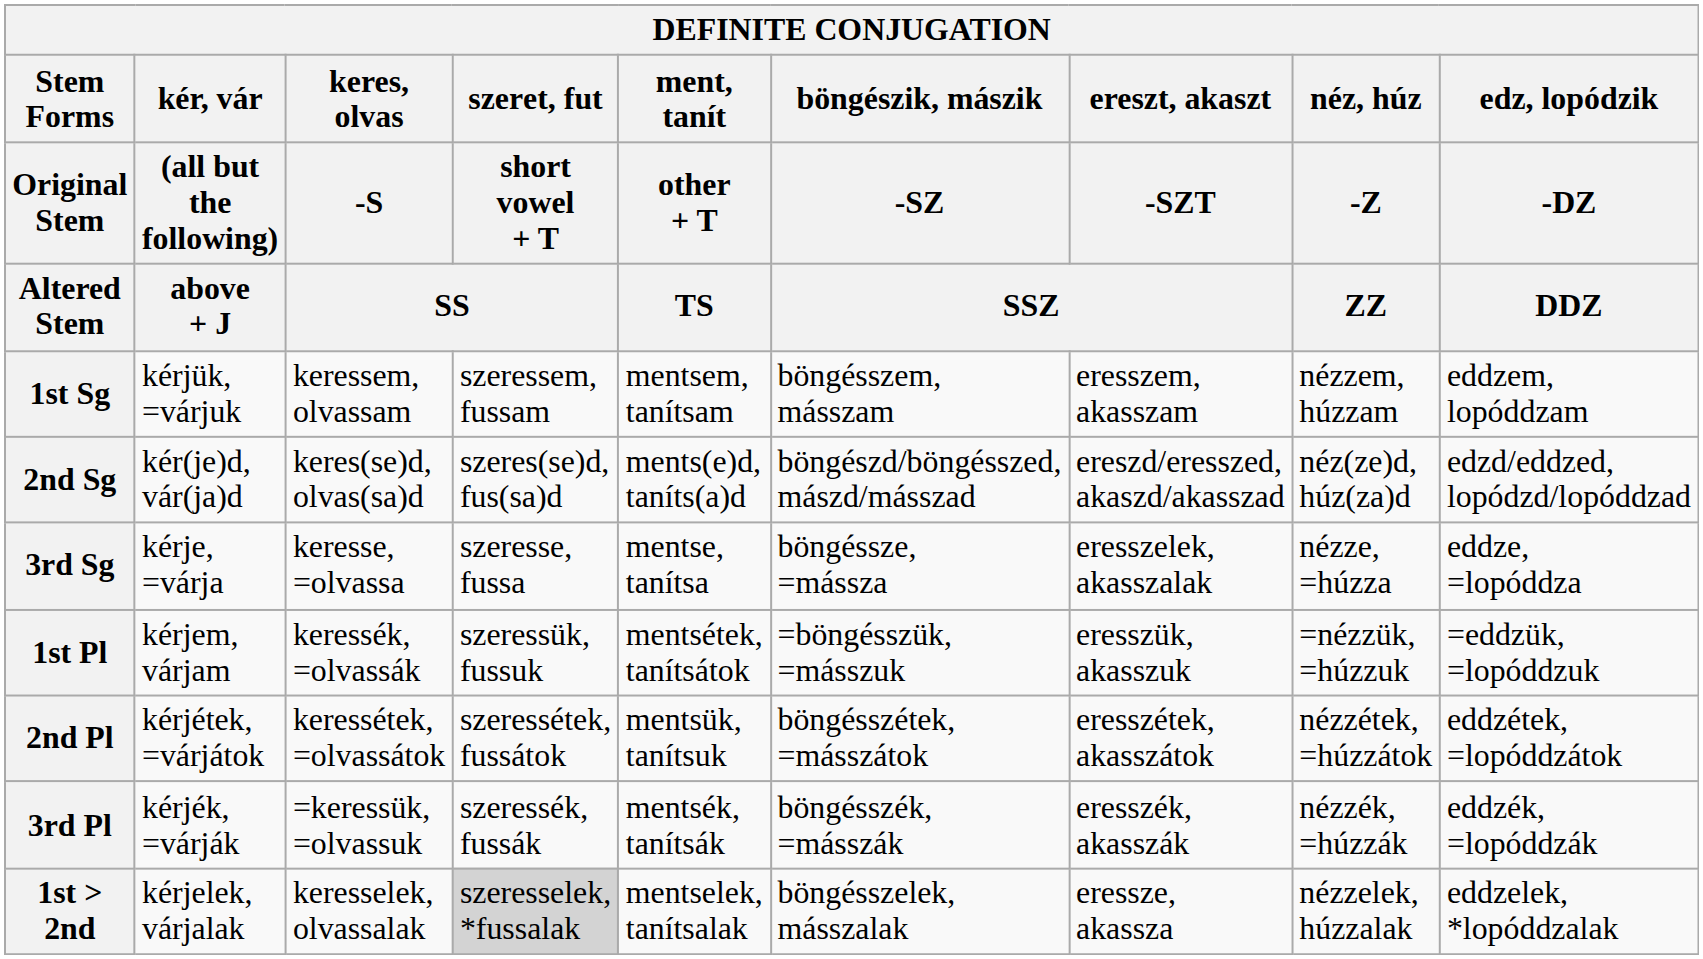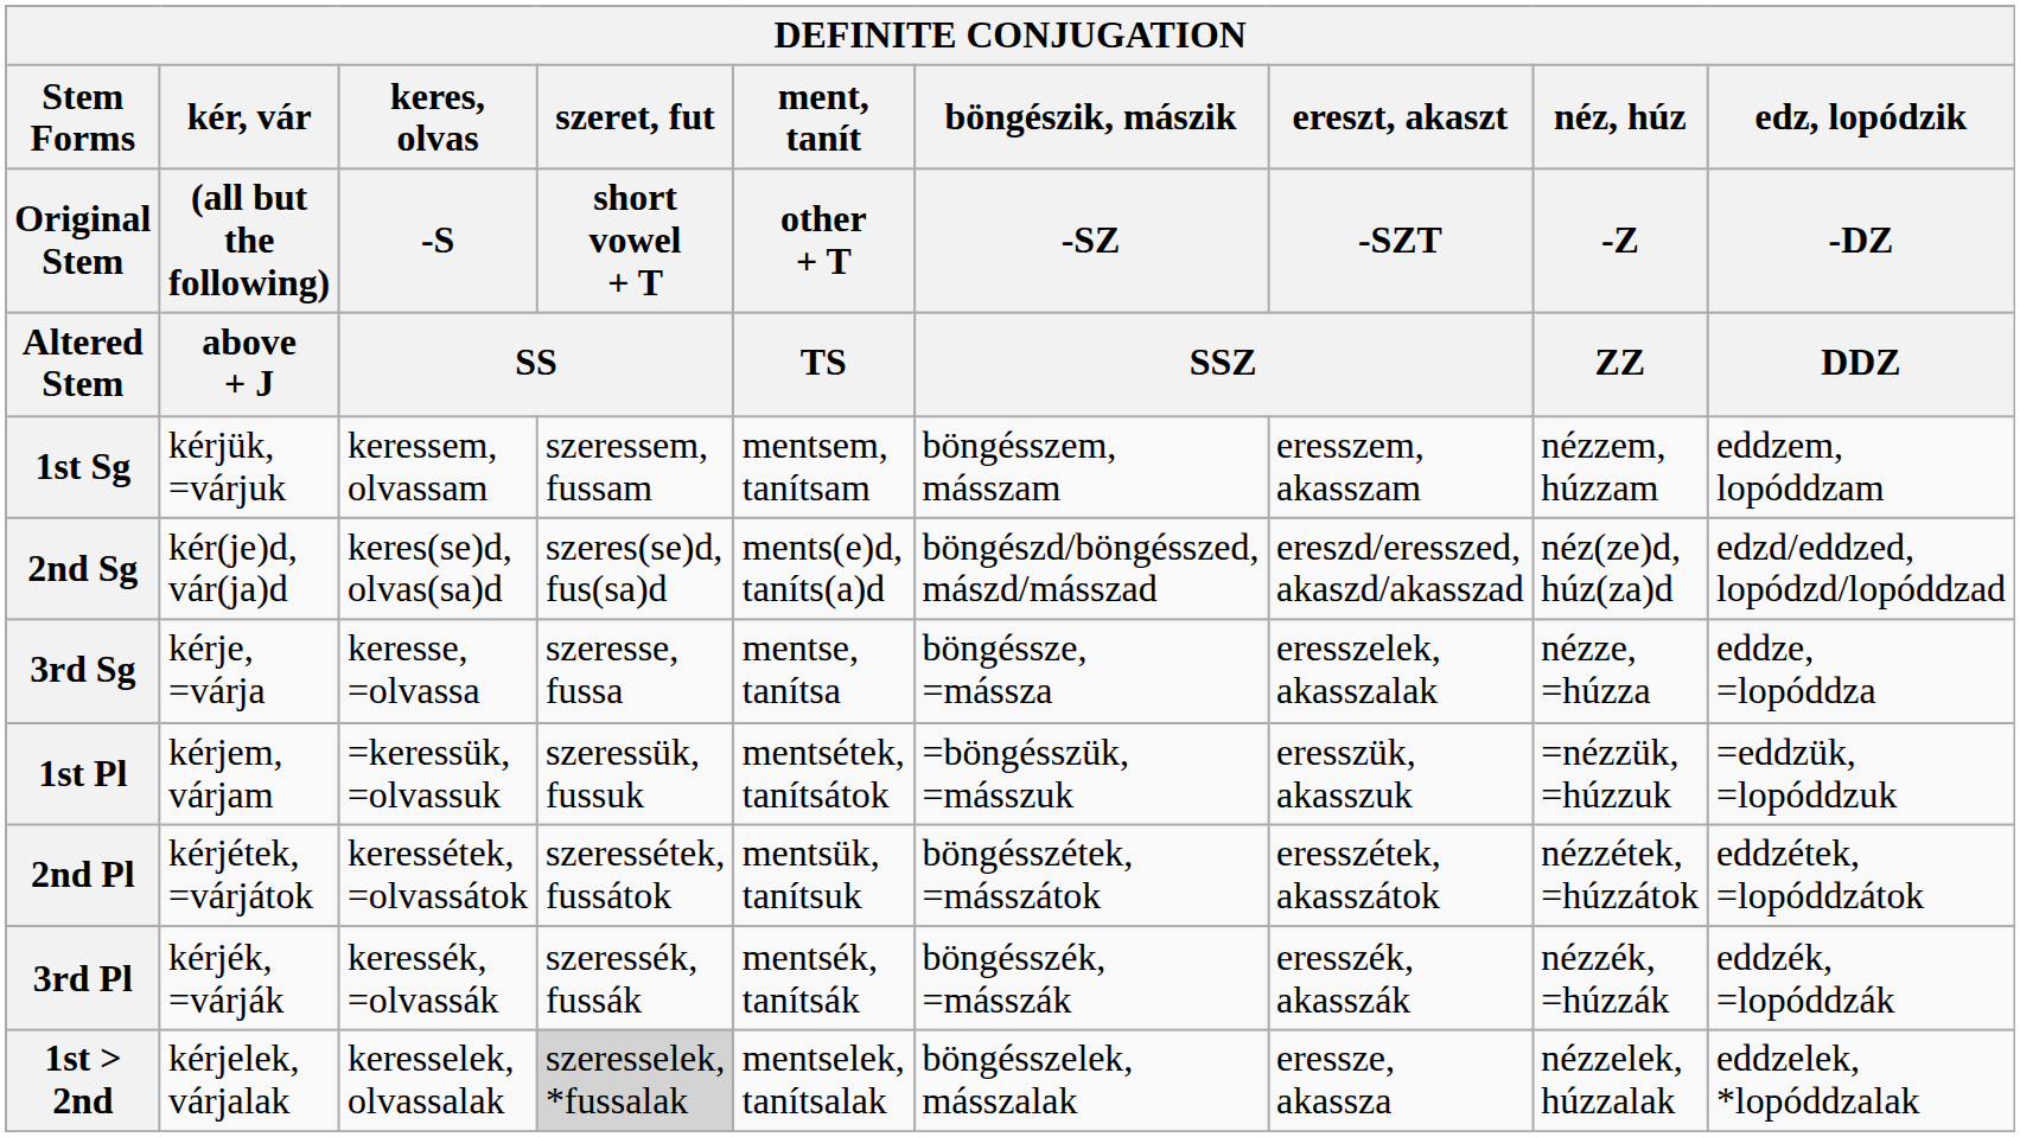1st Pl | keres, olvas / -S / SS: keressék, =olvassák -> =keressük, =olvassuk
3rd Pl | keres, olvas / -S / SS: =keressük, =olvassuk -> keressék, =olvassák
